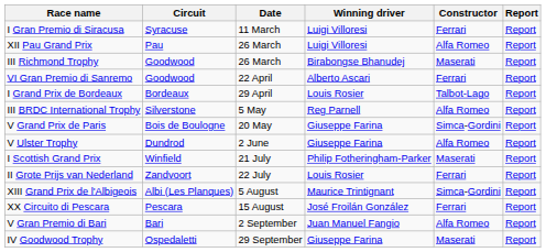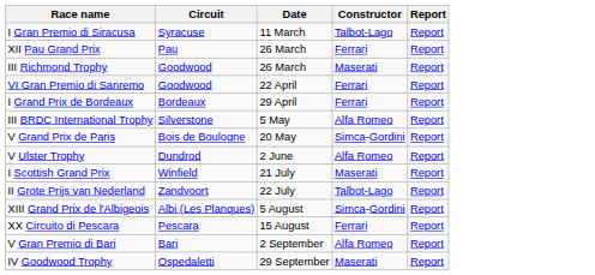- column: Winning driver | Luigi Villoresi | Luigi Villoresi | Birabongse Bhanudej | Alberto Ascari | Louis Rosier | Reg Parnell | Giuseppe Farina | Giuseppe Farina | Philip Fotheringham-Parker | Louis Rosier | Maurice Trintignant | José Froilán González | Juan Manuel Fangio | Giuseppe Farina
I Gran Premio di Siracusa | Constructor: Ferrari -> Talbot-Lago
XII Pau Grand Prix | Constructor: Alfa Romeo -> Ferrari
I Grand Prix de Bordeaux | Constructor: Talbot-Lago -> Ferrari
II Grote Prijs van Nederland | Constructor: Ferrari -> Talbot-Lago
